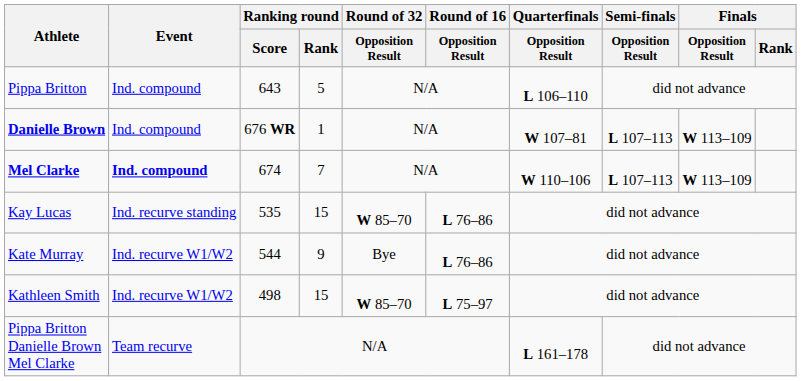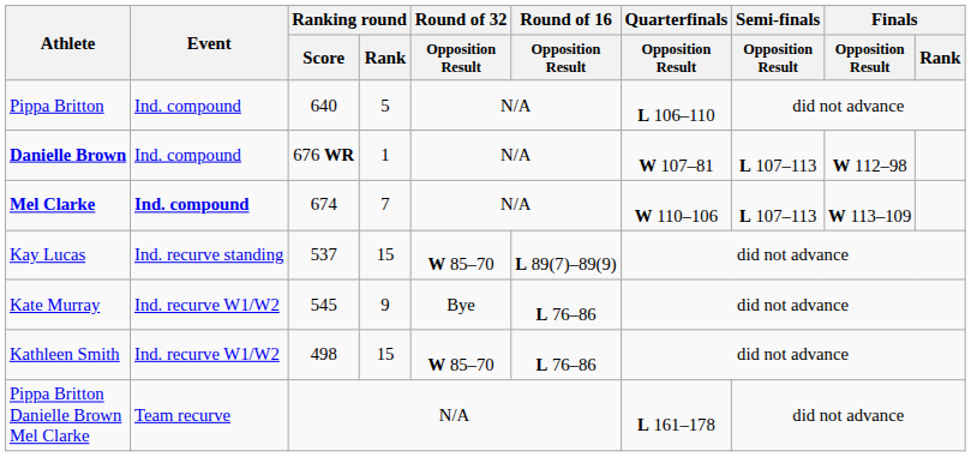Pippa Britton | Ranking round / Score: 643 -> 640
Danielle Brown | Finals / Opposition Result: W 113–109 -> W 112–98
Kay Lucas | Ranking round / Score: 535 -> 537
Kay Lucas | Round of 16 / Opposition Result: L 76–86 -> L 89(7)–89(9)
Kate Murray | Ranking round / Score: 544 -> 545
Kathleen Smith | Round of 16 / Opposition Result: L 75–97 -> L 76–86
